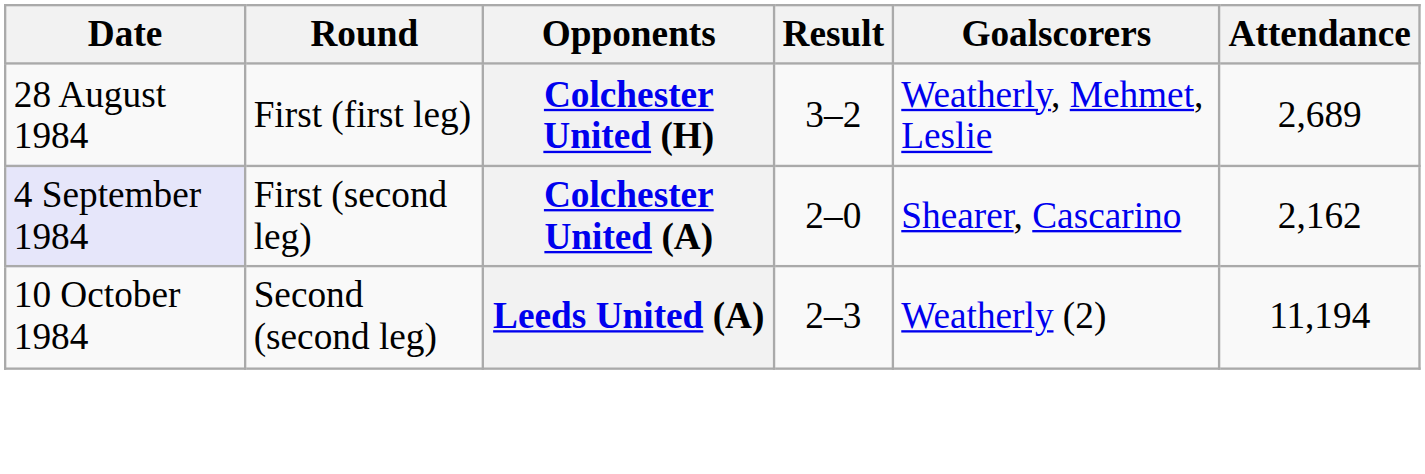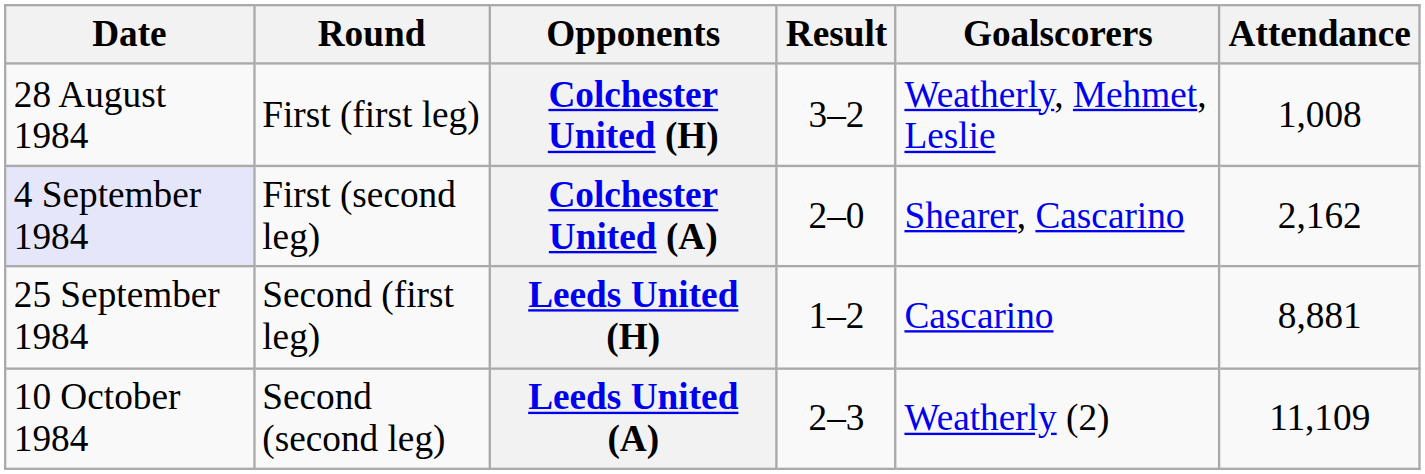Colchester United (H) | Attendance: 2,689 -> 1,008
+ row: 25 September 1984 | Second (first leg) | Leeds United (H) | 1–2 | Cascarino | 8,881
Leeds United (A) | Attendance: 11,194 -> 11,109
